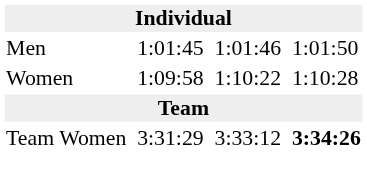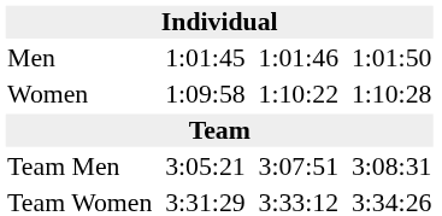+ row: Team Men | 3:05:21 | 3:07:51 | 3:08:31
Team Women | column 7: bold -> normal
